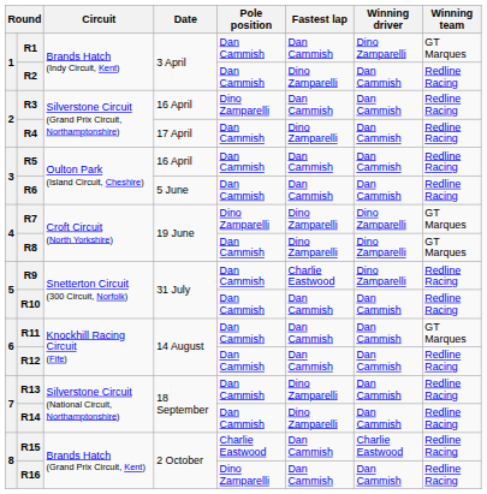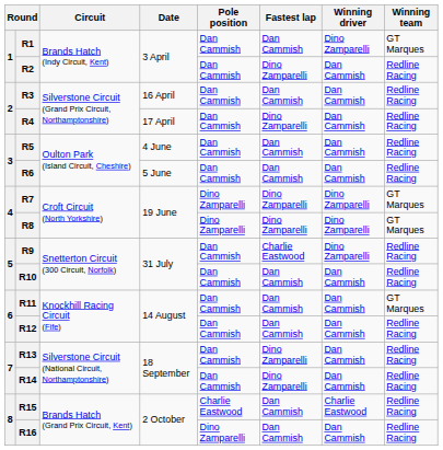R3 | Pole position: Dino Zamparelli -> Dan Cammish
R5 | Date: 16 April -> 4 June
R8 | Pole position: Dan Cammish -> Dino Zamparelli
